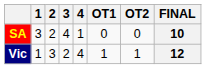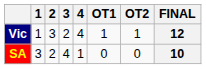rows swapped: Vic <-> SA
